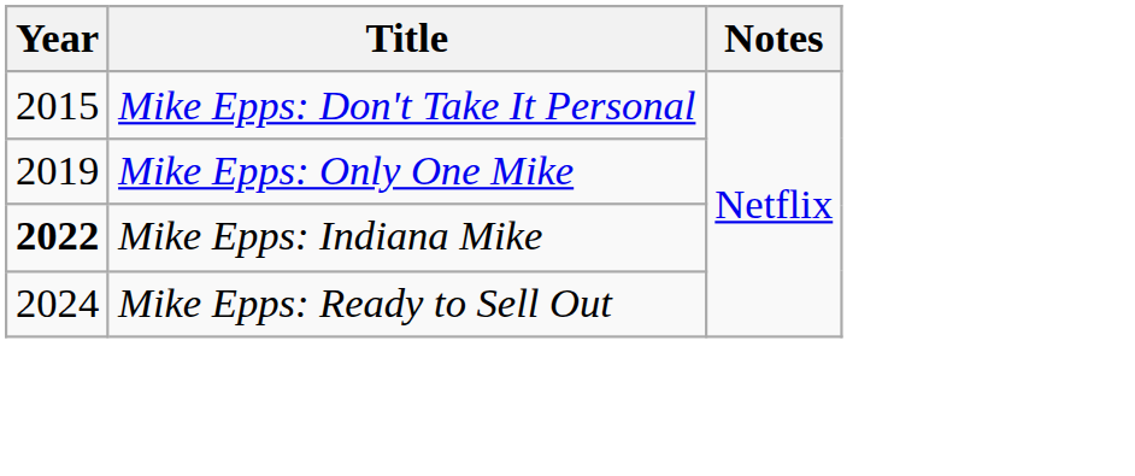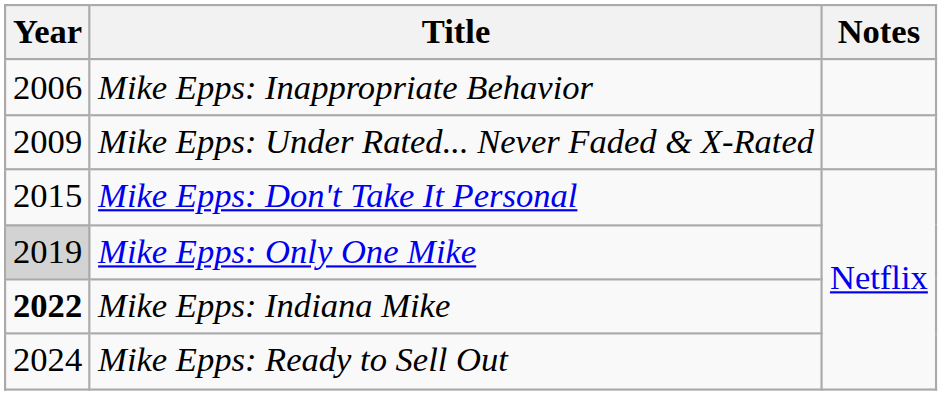+ row: 2006 | Mike Epps: Inappropriate Behavior
+ row: 2009 | Mike Epps: Under Rated... Never Faded & X-Rated
Mike Epps: Only One Mike | Year: no background -> lightgrey background
